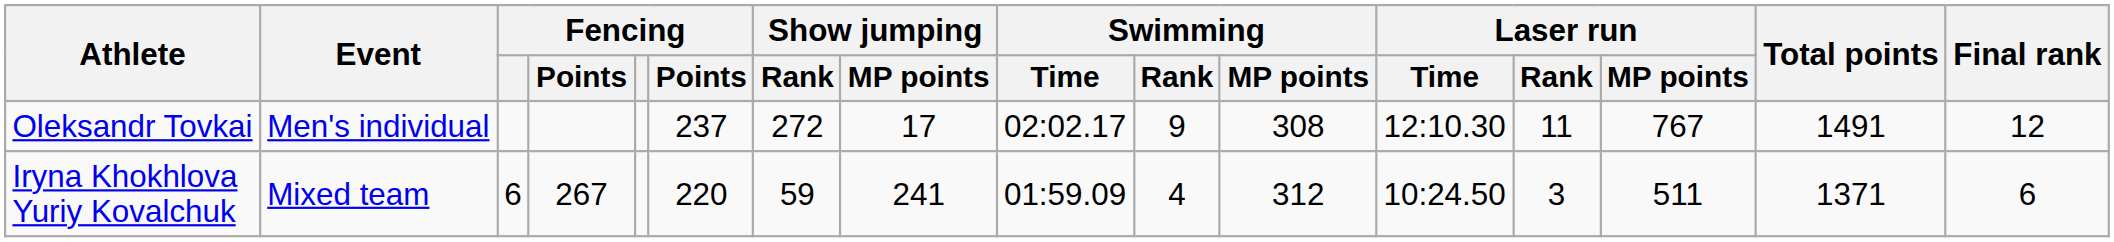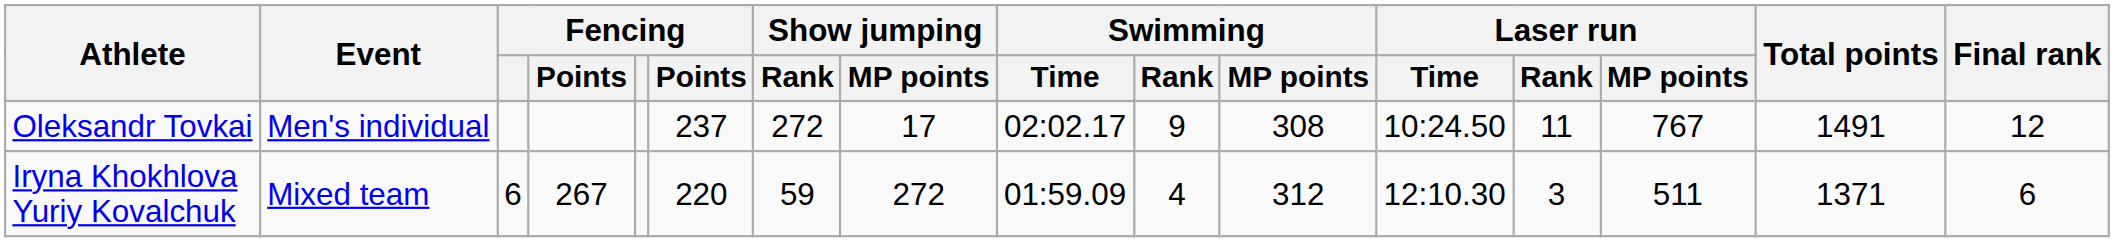Oleksandr Tovkai | Laser run / Time: 12:10.30 -> 10:24.50
Iryna Khokhlova Yuriy Kovalchuk | Show jumping / MP points: 241 -> 272
Iryna Khokhlova Yuriy Kovalchuk | Laser run / Time: 10:24.50 -> 12:10.30
